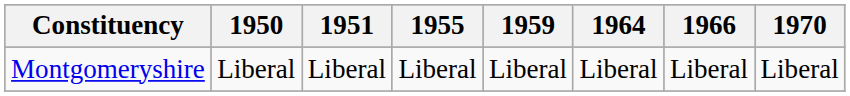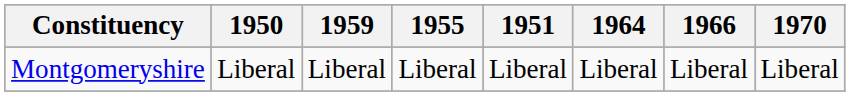columns swapped: 1951 <-> 1959
